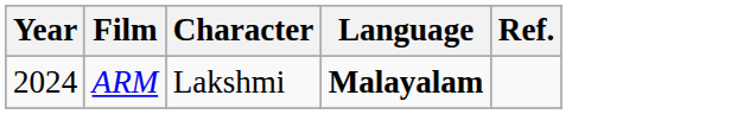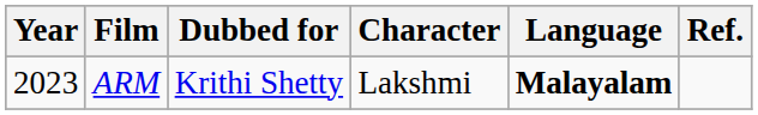+ column: Dubbed for | Krithi Shetty
ARM | Year: 2024 -> 2023
